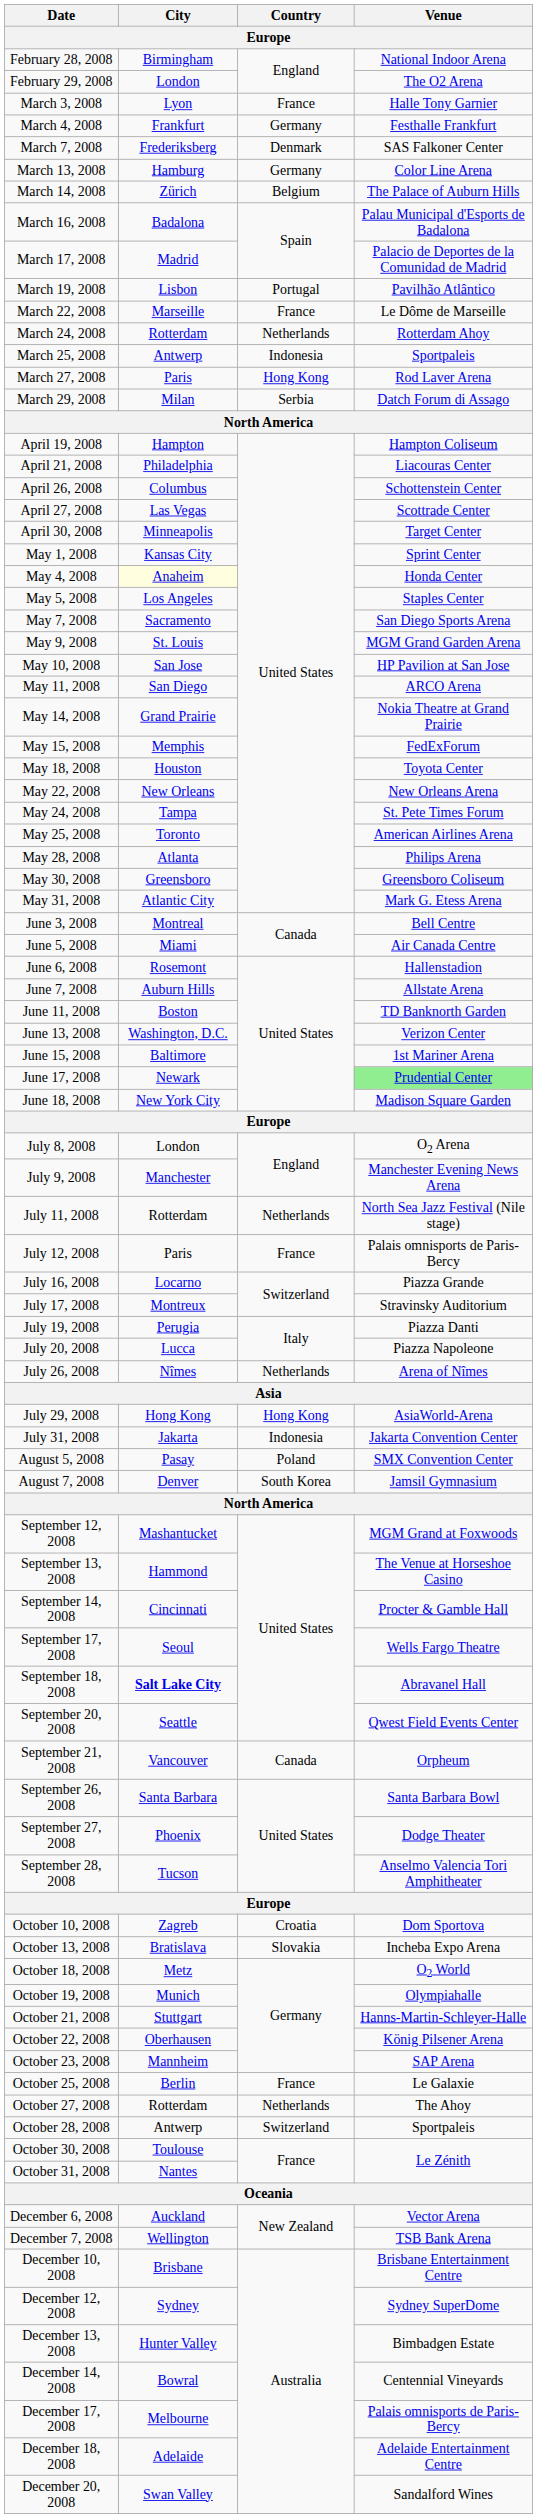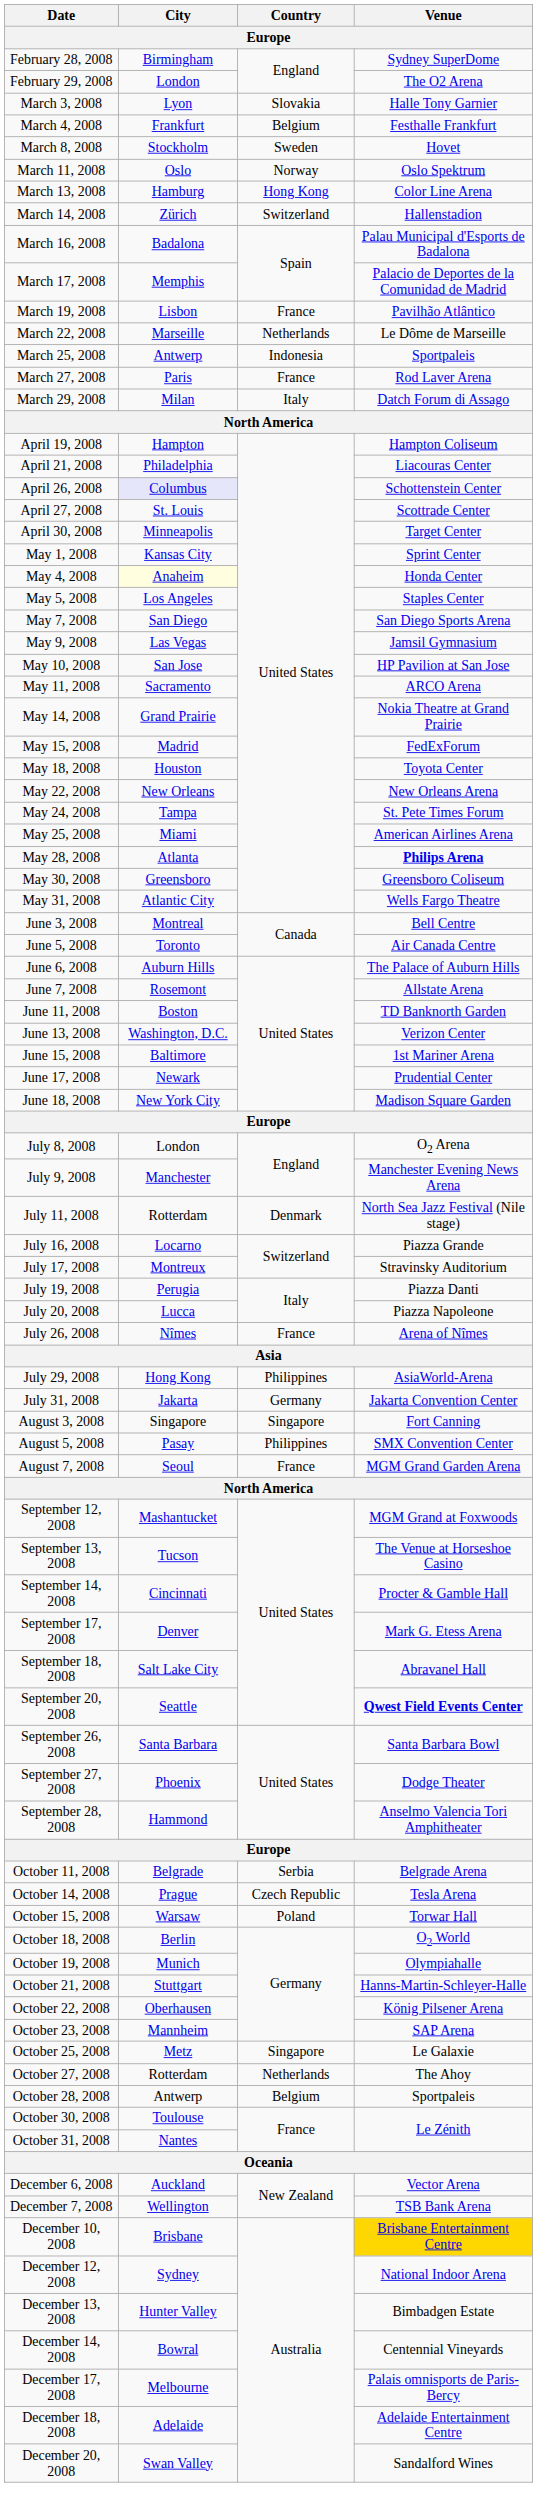February 28, 2008 | Venue: National Indoor Arena -> Sydney SuperDome
March 3, 2008 | Country: France -> Slovakia
March 4, 2008 | Country: Germany -> Belgium
- row: March 7, 2008 | Frederiksberg | Denmark | SAS Falkoner Center
+ row: March 8, 2008 | Stockholm | Sweden | Hovet
+ row: March 11, 2008 | Oslo | Norway | Oslo Spektrum
March 13, 2008 | Country: Germany -> Hong Kong
March 14, 2008 | Country: Belgium -> Switzerland
March 14, 2008 | Venue: The Palace of Auburn Hills -> Hallenstadion
March 17, 2008 | City: Madrid -> Memphis
March 19, 2008 | Country: Portugal -> France
March 22, 2008 | Country: France -> Netherlands
- row: March 24, 2008 | Rotterdam | Netherlands | Rotterdam Ahoy
March 27, 2008 | Country: Hong Kong -> France
March 29, 2008 | Country: Serbia -> Italy
April 26, 2008 | City: no background -> lavender background
April 27, 2008 | City: Las Vegas -> St. Louis
May 7, 2008 | City: Sacramento -> San Diego
May 9, 2008 | City: St. Louis -> Las Vegas
May 9, 2008 | Venue: MGM Grand Garden Arena -> Jamsil Gymnasium
May 11, 2008 | City: San Diego -> Sacramento
May 15, 2008 | City: Memphis -> Madrid
May 25, 2008 | City: Toronto -> Miami
May 28, 2008 | Venue: normal -> bold
May 31, 2008 | Venue: Mark G. Etess Arena -> Wells Fargo Theatre
June 5, 2008 | City: Miami -> Toronto
June 6, 2008 | City: Rosemont -> Auburn Hills
June 6, 2008 | Venue: Hallenstadion -> The Palace of Auburn Hills
June 7, 2008 | City: Auburn Hills -> Rosemont
June 17, 2008 | Venue: lightgreen background -> no background
July 11, 2008 | Country: Netherlands -> Denmark
- row: July 12, 2008 | Paris | France | Palais omnisports de Paris-Bercy
July 26, 2008 | Country: Netherlands -> France
July 29, 2008 | Country: Hong Kong -> Philippines
July 31, 2008 | Country: Indonesia -> Germany
+ row: August 3, 2008 | Singapore | Singapore | Fort Canning
August 5, 2008 | Country: Poland -> Philippines
August 7, 2008 | City: Denver -> Seoul
August 7, 2008 | Country: South Korea -> France
August 7, 2008 | Venue: Jamsil Gymnasium -> MGM Grand Garden Arena
September 13, 2008 | City: Hammond -> Tucson
September 17, 2008 | City: Seoul -> Denver
September 17, 2008 | Venue: Wells Fargo Theatre -> Mark G. Etess Arena
September 18, 2008 | City: bold -> normal
September 20, 2008 | Venue: normal -> bold
- row: September 21, 2008 | Vancouver | Canada | Orpheum
September 28, 2008 | City: Tucson -> Hammond
- row: October 10, 2008 | Zagreb | Croatia | Dom Sportova
+ row: October 11, 2008 | Belgrade | Serbia | Belgrade Arena
- row: October 13, 2008 | Bratislava | Slovakia | Incheba Expo Arena
+ row: October 14, 2008 | Prague | Czech Republic | Tesla Arena
+ row: October 15, 2008 | Warsaw | Poland | Torwar Hall
October 18, 2008 | City: Metz -> Berlin
October 25, 2008 | City: Berlin -> Metz
October 25, 2008 | Country: France -> Singapore
October 28, 2008 | Country: Switzerland -> Belgium
December 10, 2008 | Venue: no background -> gold background
December 12, 2008 | Venue: Sydney SuperDome -> National Indoor Arena
